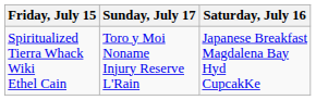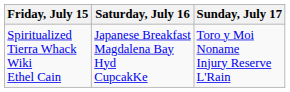columns swapped: Saturday, July 16 <-> Sunday, July 17
